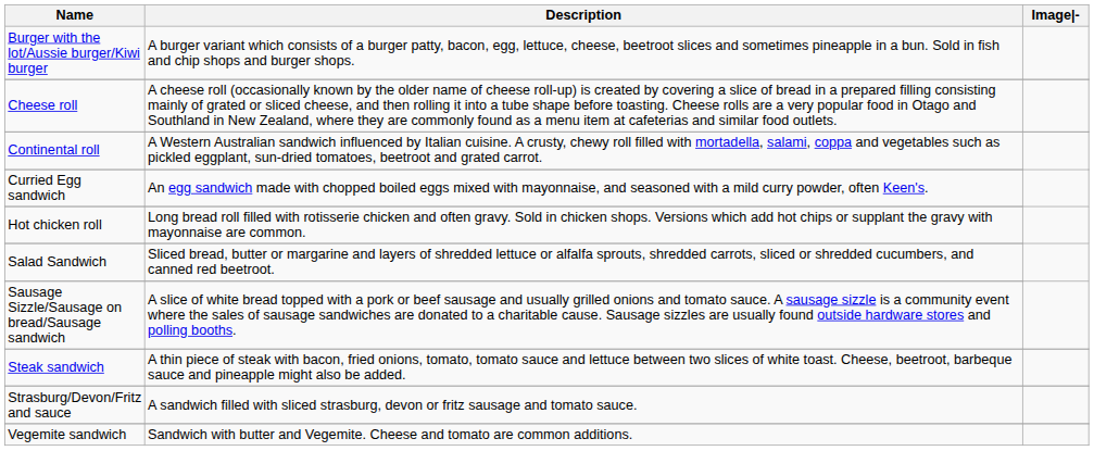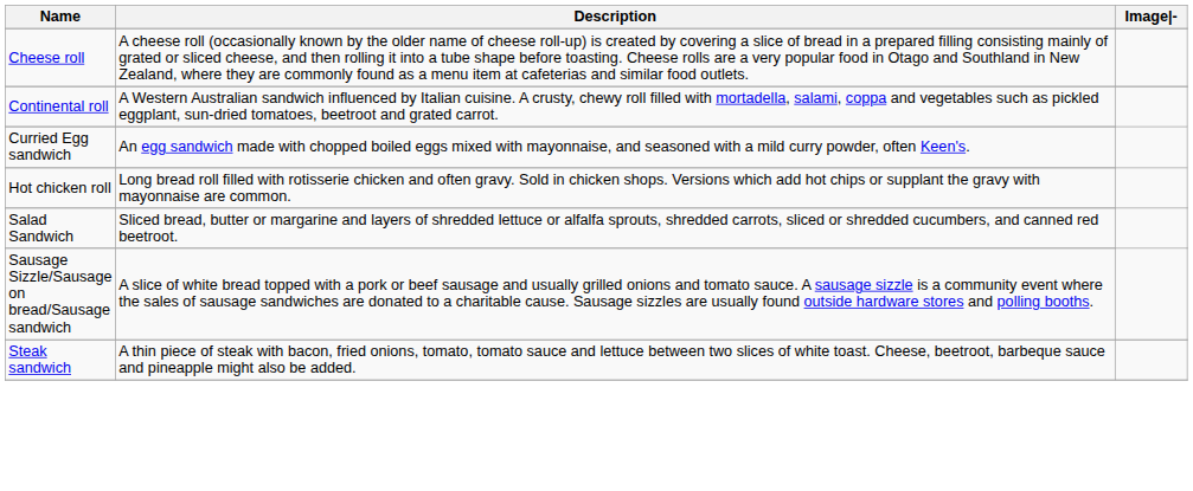- row: Burger with the lot/Aussie burger/Kiwi burger | A burger variant which consists of a burger patty, bacon, egg, lettuce, cheese, beetroot slices and sometimes pineapple in a bun. Sold in fish and chip shops and burger shops.
- row: Strasburg/Devon/Fritz and sauce | A sandwich filled with sliced strasburg, devon or fritz sausage and tomato sauce.
- row: Vegemite sandwich | Sandwich with butter and Vegemite. Cheese and tomato are common additions.
